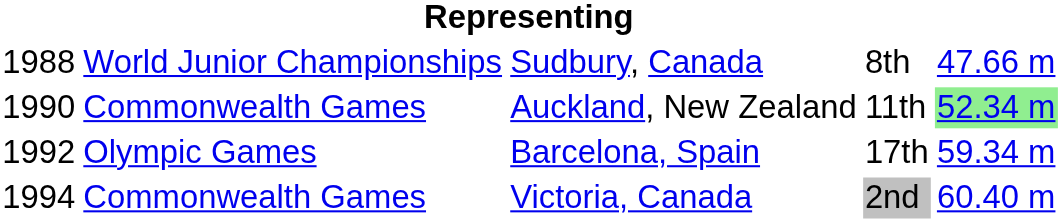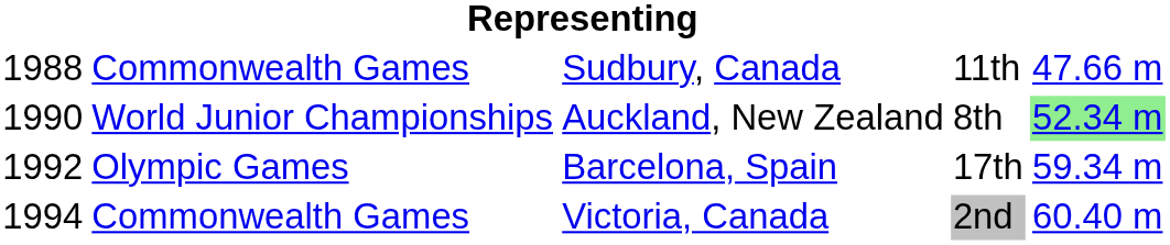Sudbury, Canada | column 2: World Junior Championships -> Commonwealth Games
Sudbury, Canada | column 4: 8th -> 11th
Auckland, New Zealand | column 2: Commonwealth Games -> World Junior Championships
Auckland, New Zealand | column 4: 11th -> 8th
